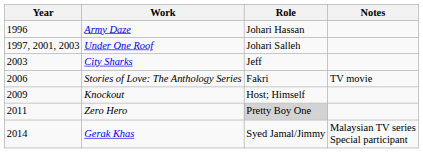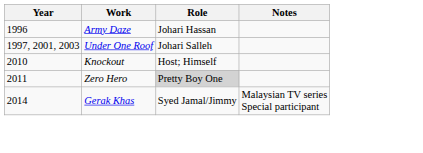- row: 2003 | City Sharks | Jeff
- row: 2006 | Stories of Love: The Anthology Series | Fakri | TV movie
Knockout | Year: 2009 -> 2010
